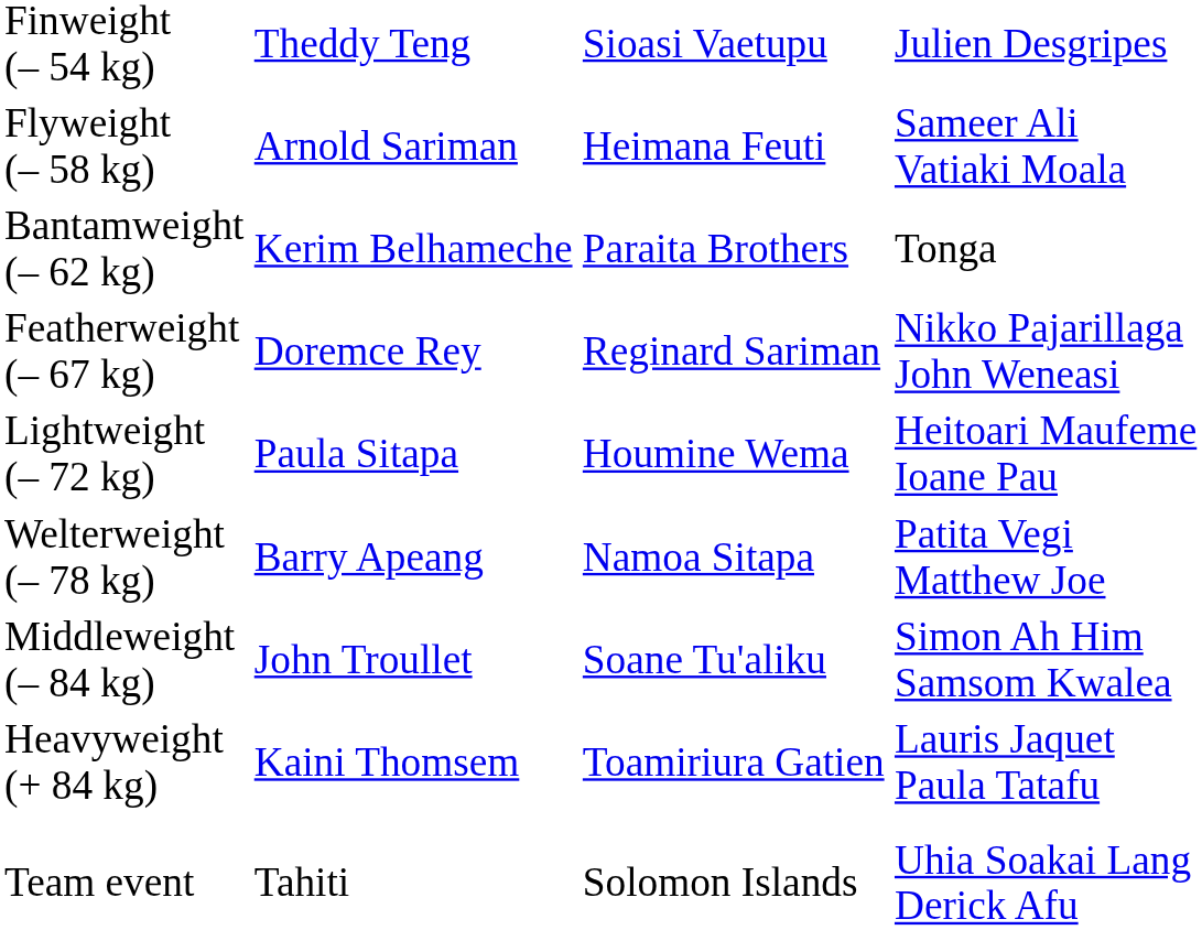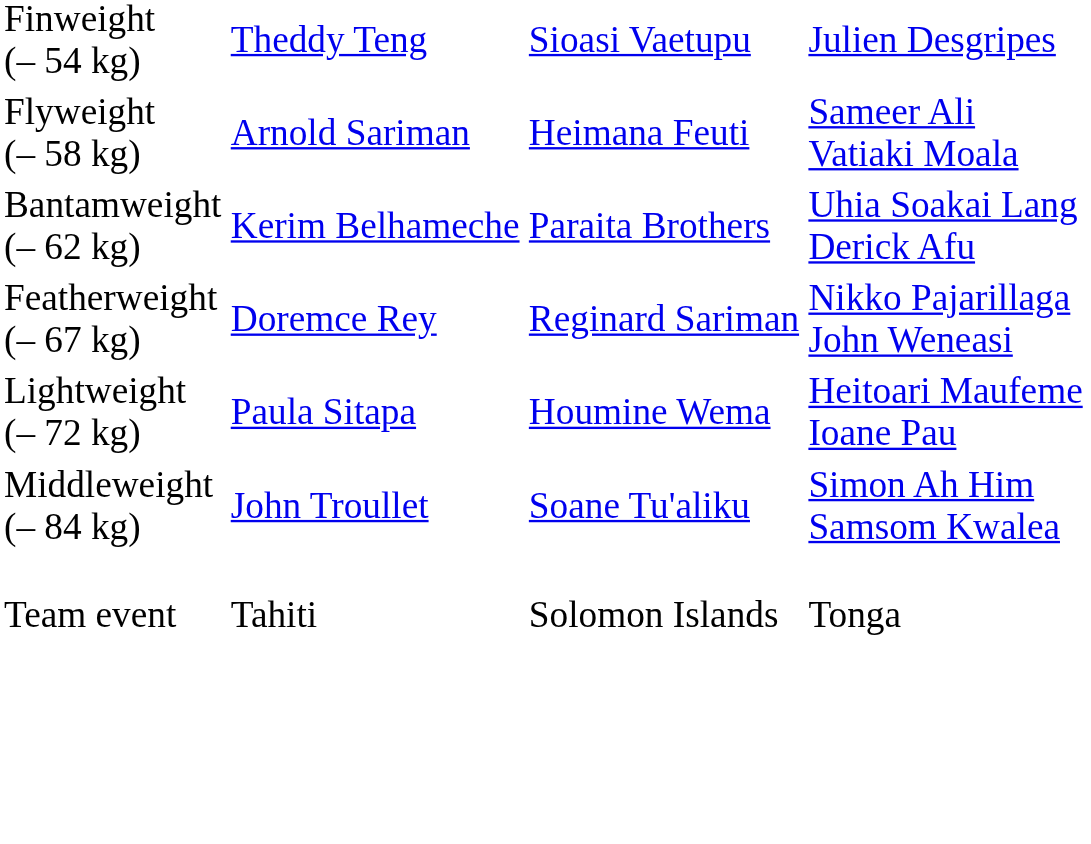Bantamweight (– 62 kg) | column 4: Tonga -> Uhia Soakai Lang Derick Afu
- row: Welterweight (– 78 kg) | Barry Apeang | Namoa Sitapa | Patita Vegi Matthew Joe
- row: Heavyweight (+ 84 kg) | Kaini Thomsem | Toamiriura Gatien | Lauris Jaquet Paula Tatafu
Team event | column 4: Uhia Soakai Lang Derick Afu -> Tonga
